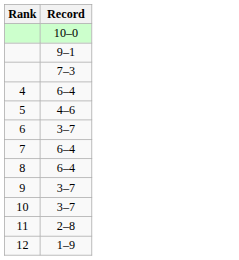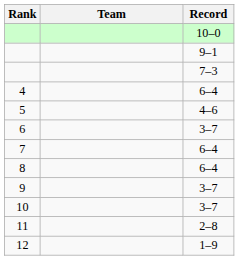+ column: Team
